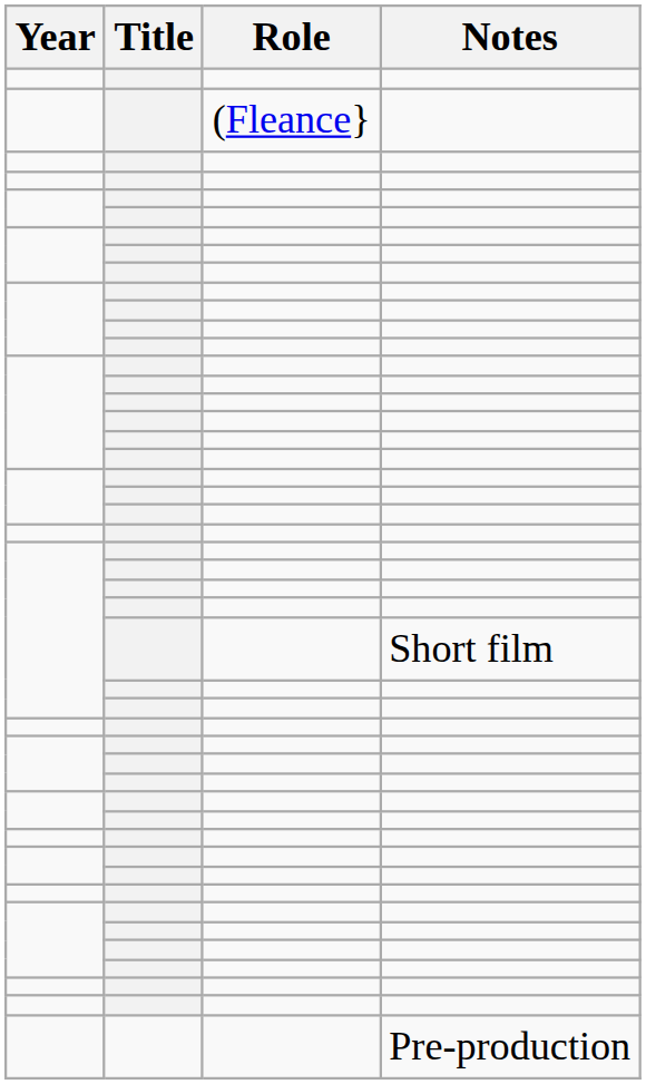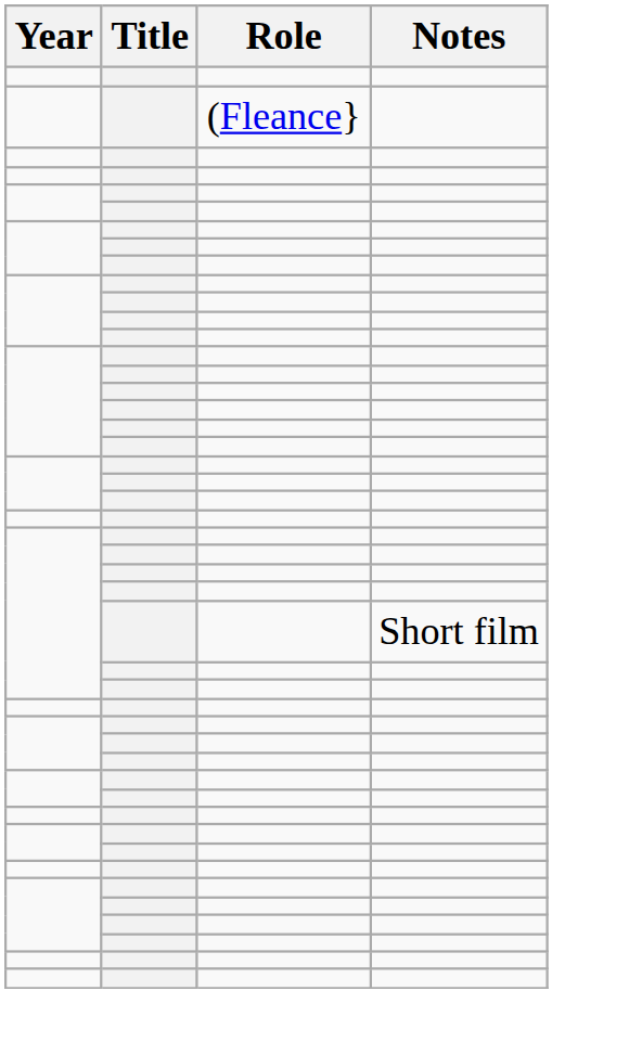- row: Pre-production
